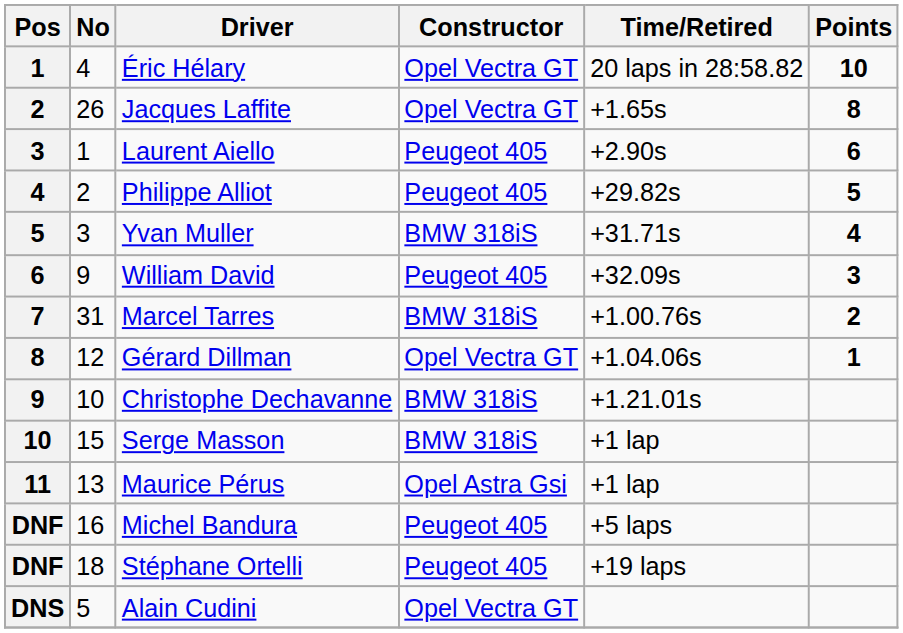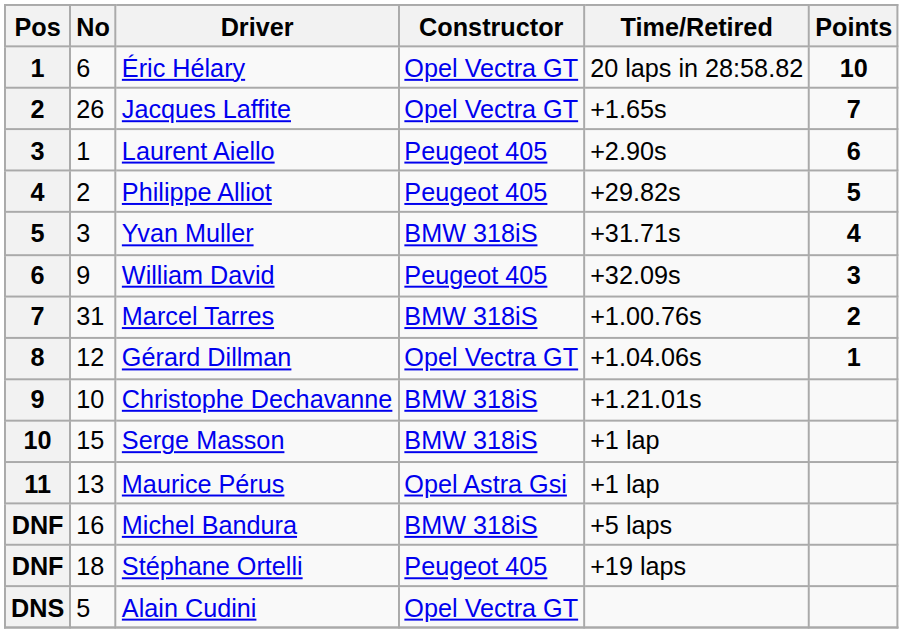Éric Hélary | No: 4 -> 6
Jacques Laffite | Points: 8 -> 7
Michel Bandura | Constructor: Peugeot 405 -> BMW 318iS
